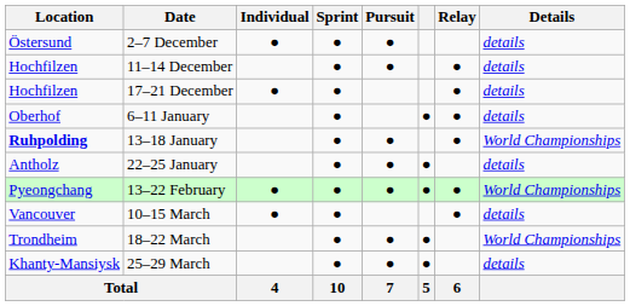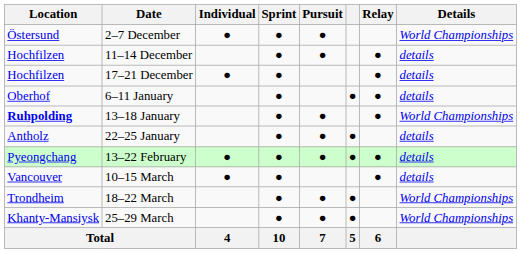2–7 December | Details: details -> World Championships
13–22 February | Details: World Championships -> details
25–29 March | Details: details -> World Championships
